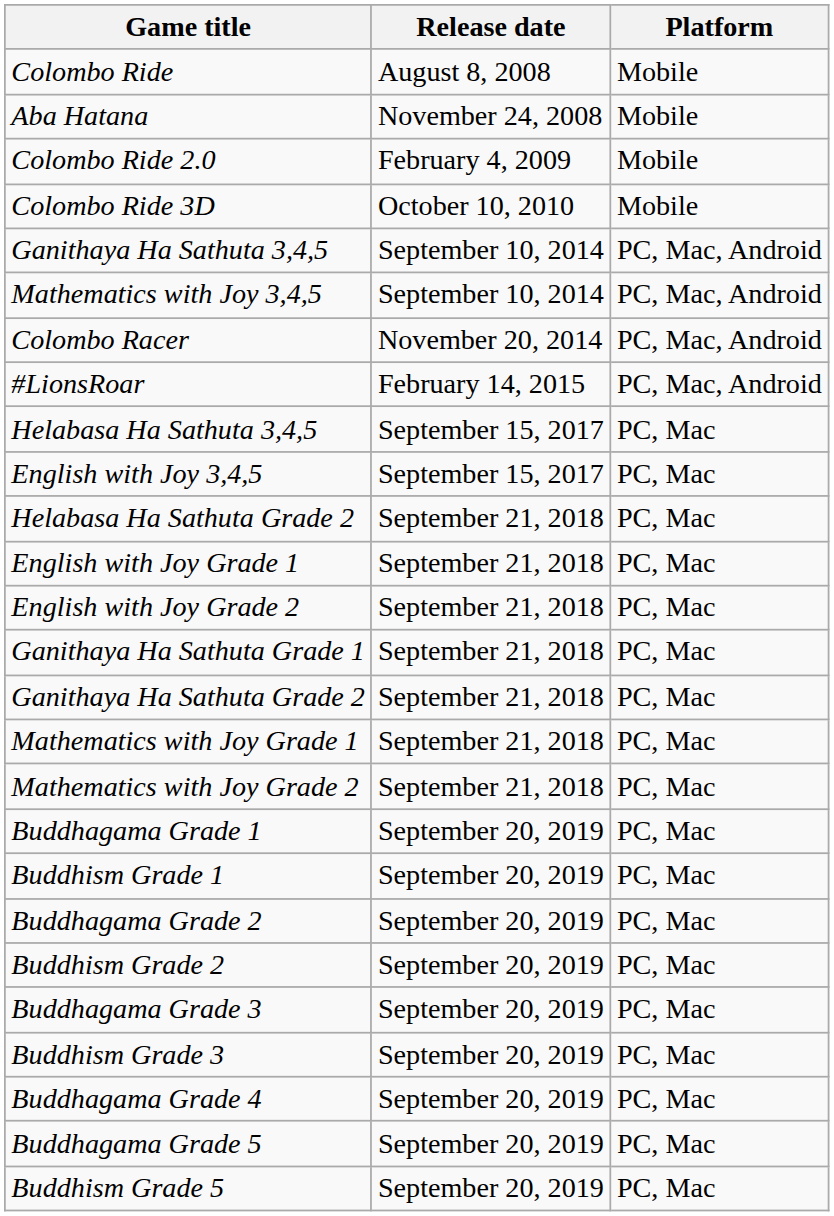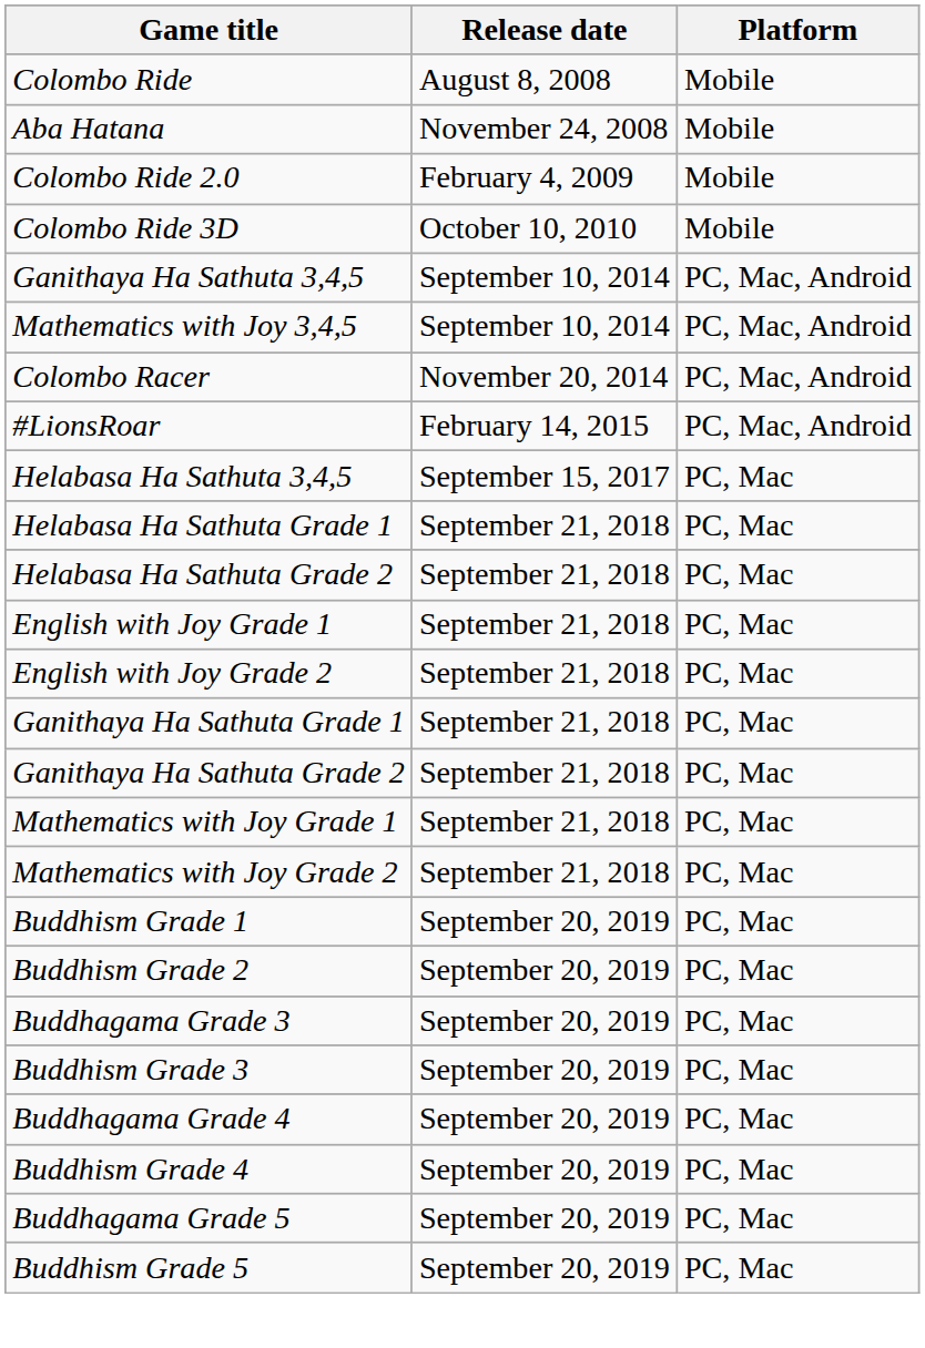- row: English with Joy 3,4,5 | September 15, 2017 | PC, Mac
+ row: Helabasa Ha Sathuta Grade 1 | September 21, 2018 | PC, Mac
- row: Buddhagama Grade 1 | September 20, 2019 | PC, Mac
- row: Buddhagama Grade 2 | September 20, 2019 | PC, Mac
+ row: Buddhism Grade 4 | September 20, 2019 | PC, Mac
